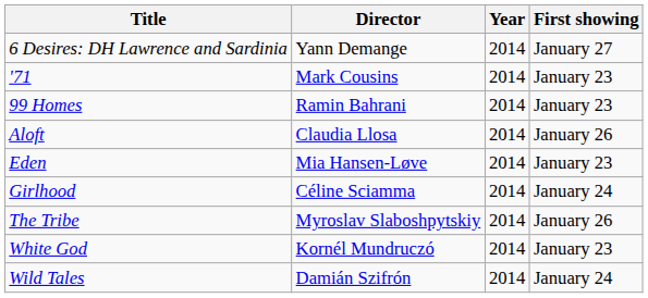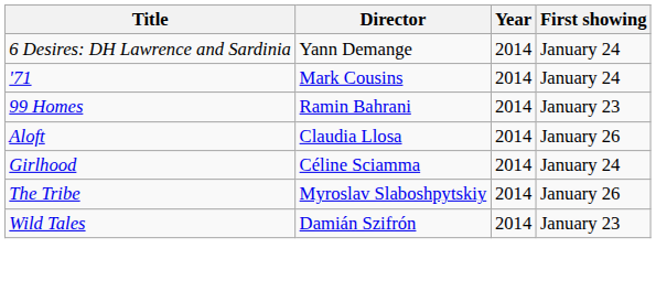6 Desires: DH Lawrence and Sardinia | First showing: January 27 -> January 24
'71 | First showing: January 23 -> January 24
- row: Eden | Mia Hansen-Løve | 2014 | January 23
- row: White God | Kornél Mundruczó | 2014 | January 23
Wild Tales | First showing: January 24 -> January 23
